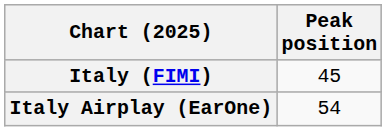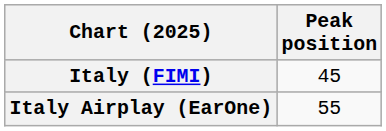Italy Airplay (EarOne) | Peak position: 54 -> 55
